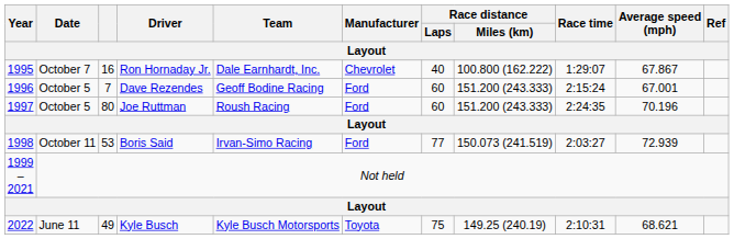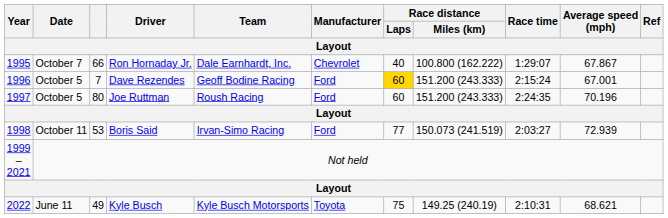Ron Hornaday Jr. | column 3: 16 -> 66
Dave Rezendes | Race distance / Laps: no background -> gold background
